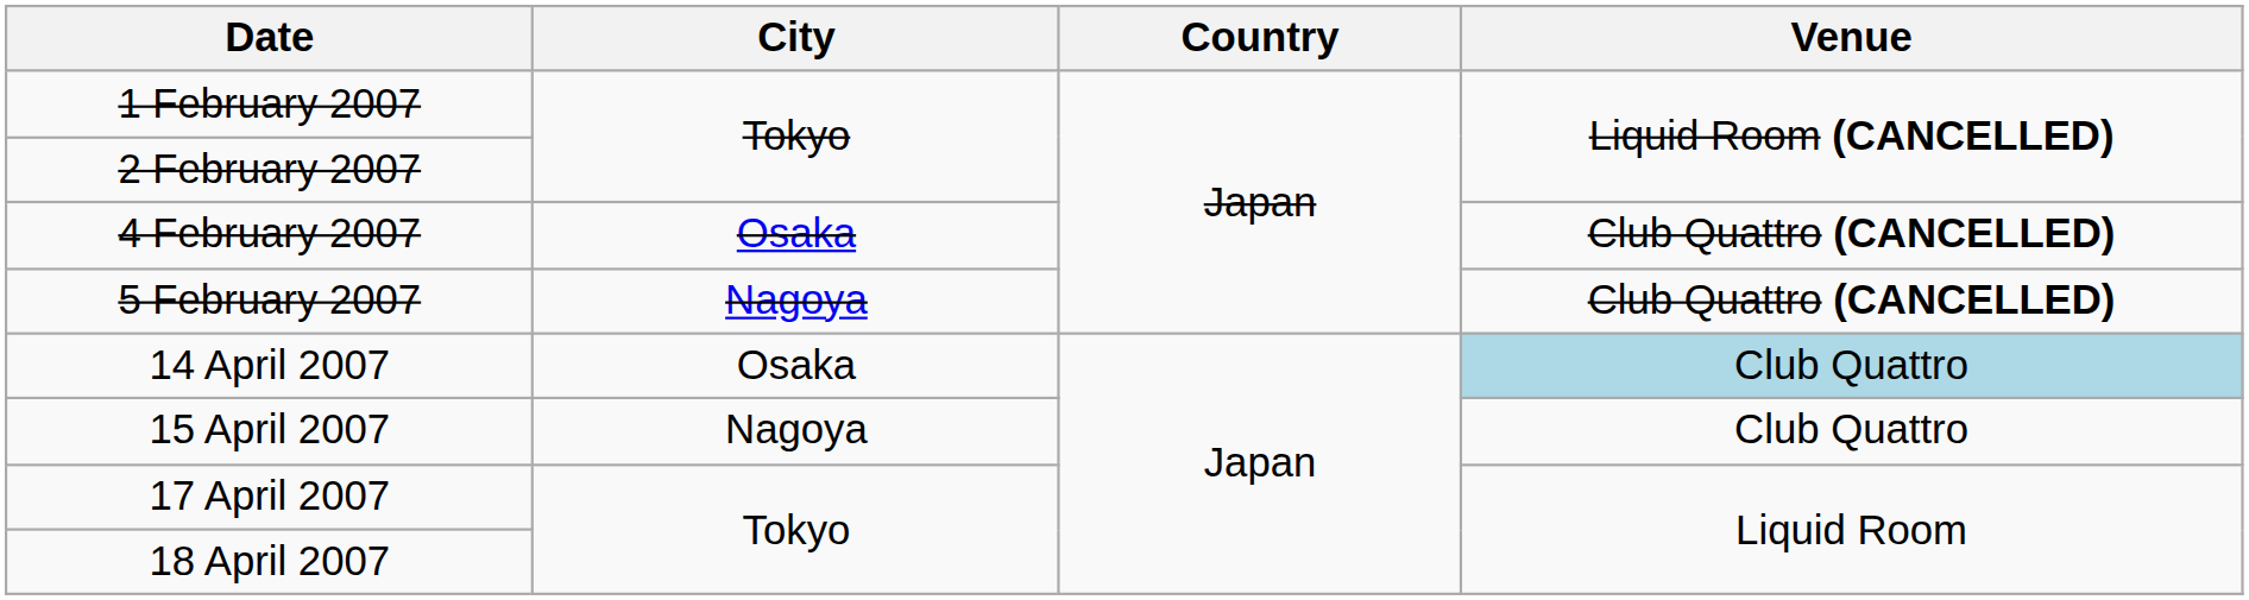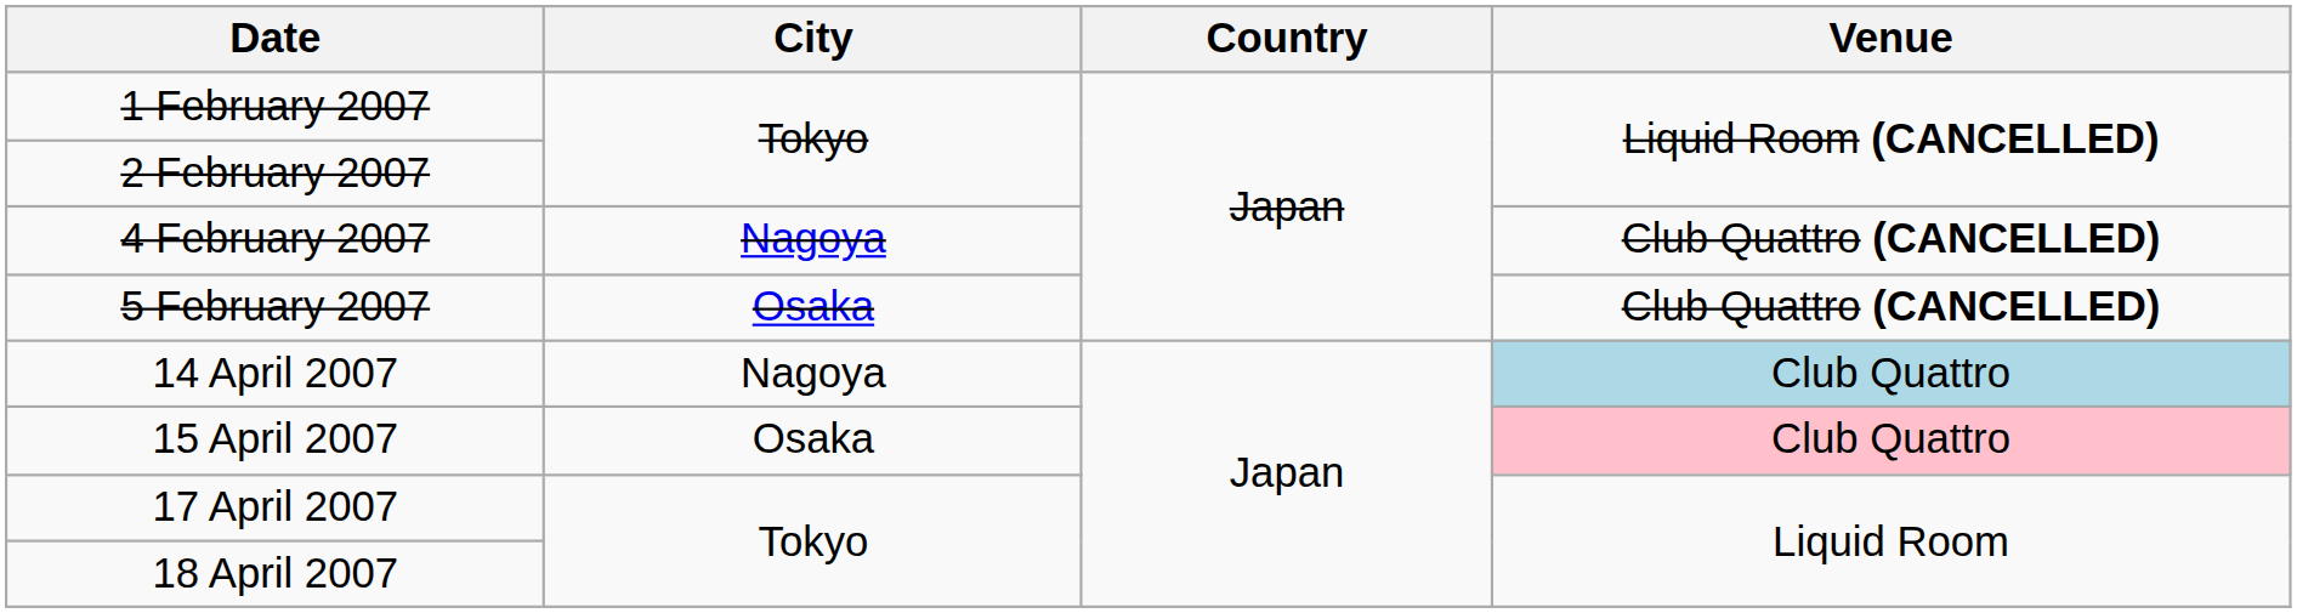4 February 2007 | City: Osaka -> Nagoya
5 February 2007 | City: Nagoya -> Osaka
14 April 2007 | City: Osaka -> Nagoya
15 April 2007 | City: Nagoya -> Osaka
15 April 2007 | Venue: no background -> pink background
